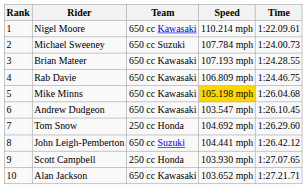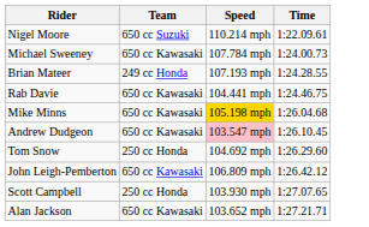- column: Rank | 1 | 2 | 3 | 4 | 5 | 6 | 7 | 8 | 9 | 10
Nigel Moore | Team: 650 cc Kawasaki -> 650 cc Suzuki
Michael Sweeney | Team: 650 cc Suzuki -> 650 cc Kawasaki
Brian Mateer | Team: 650 cc Kawasaki -> 249 cc Honda
Rab Davie | Speed: 106.809 mph -> 104.441 mph
Andrew Dudgeon | Speed: no background -> pink background
John Leigh-Pemberton | Team: 650 cc Suzuki -> 650 cc Kawasaki
John Leigh-Pemberton | Speed: 104.441 mph -> 106.809 mph
